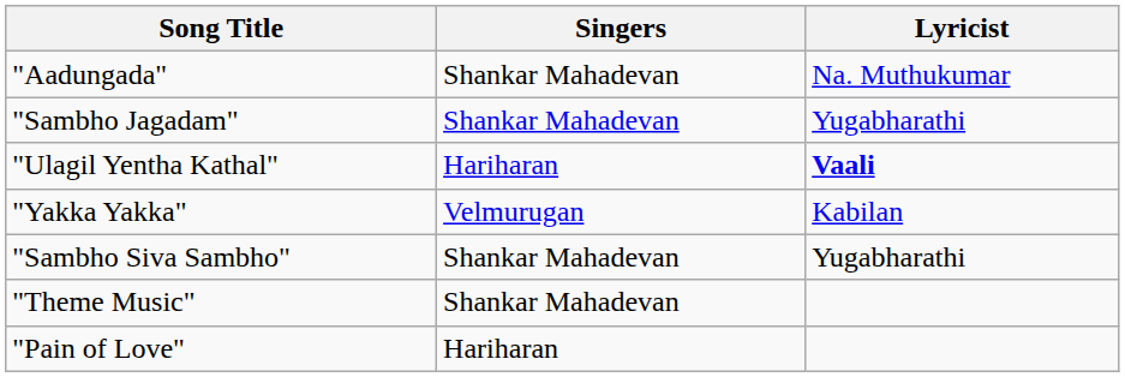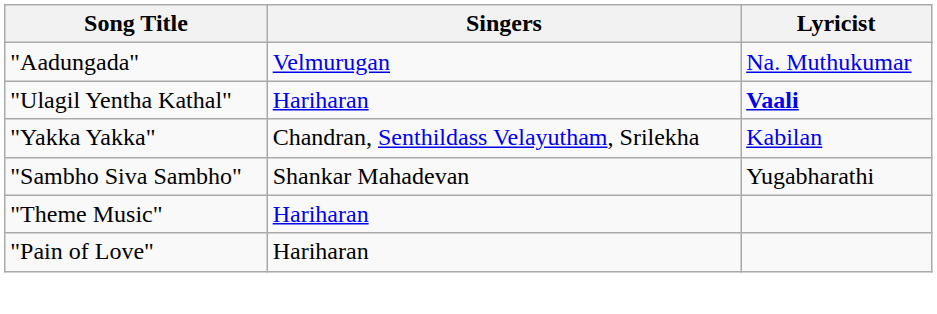"Aadungada" | Singers: Shankar Mahadevan -> Velmurugan
- row: "Sambho Jagadam" | Shankar Mahadevan | Yugabharathi
"Yakka Yakka" | Singers: Velmurugan -> Chandran, Senthildass Velayutham, Srilekha
"Theme Music" | Singers: Shankar Mahadevan -> Hariharan
